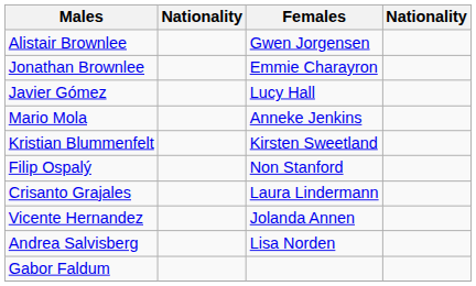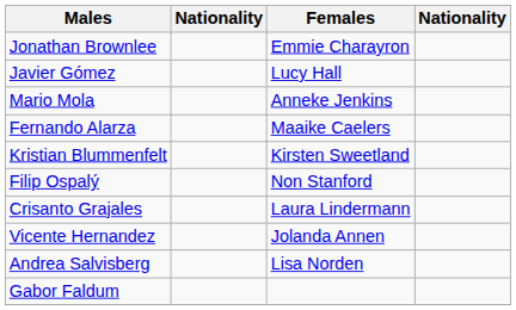- row: Alistair Brownlee | Gwen Jorgensen
+ row: Fernando Alarza | Maaike Caelers
